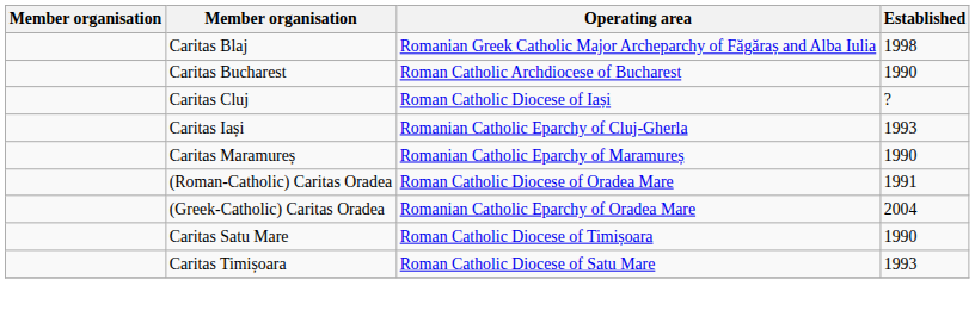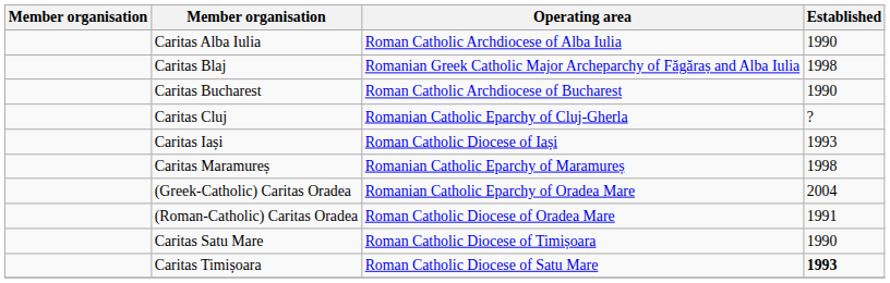+ row: Caritas Alba Iulia | Roman Catholic Archdiocese of Alba Iulia | 1990
Caritas Cluj | Operating area: Roman Catholic Diocese of Iași -> Romanian Catholic Eparchy of Cluj-Gherla
Caritas Iași | Operating area: Romanian Catholic Eparchy of Cluj-Gherla -> Roman Catholic Diocese of Iași
Caritas Maramureș | Established: 1990 -> 1998
rows swapped: (Roman-Catholic) Caritas Oradea <-> (Greek-Catholic) Caritas Oradea
Caritas Timișoara | Established: normal -> bold
